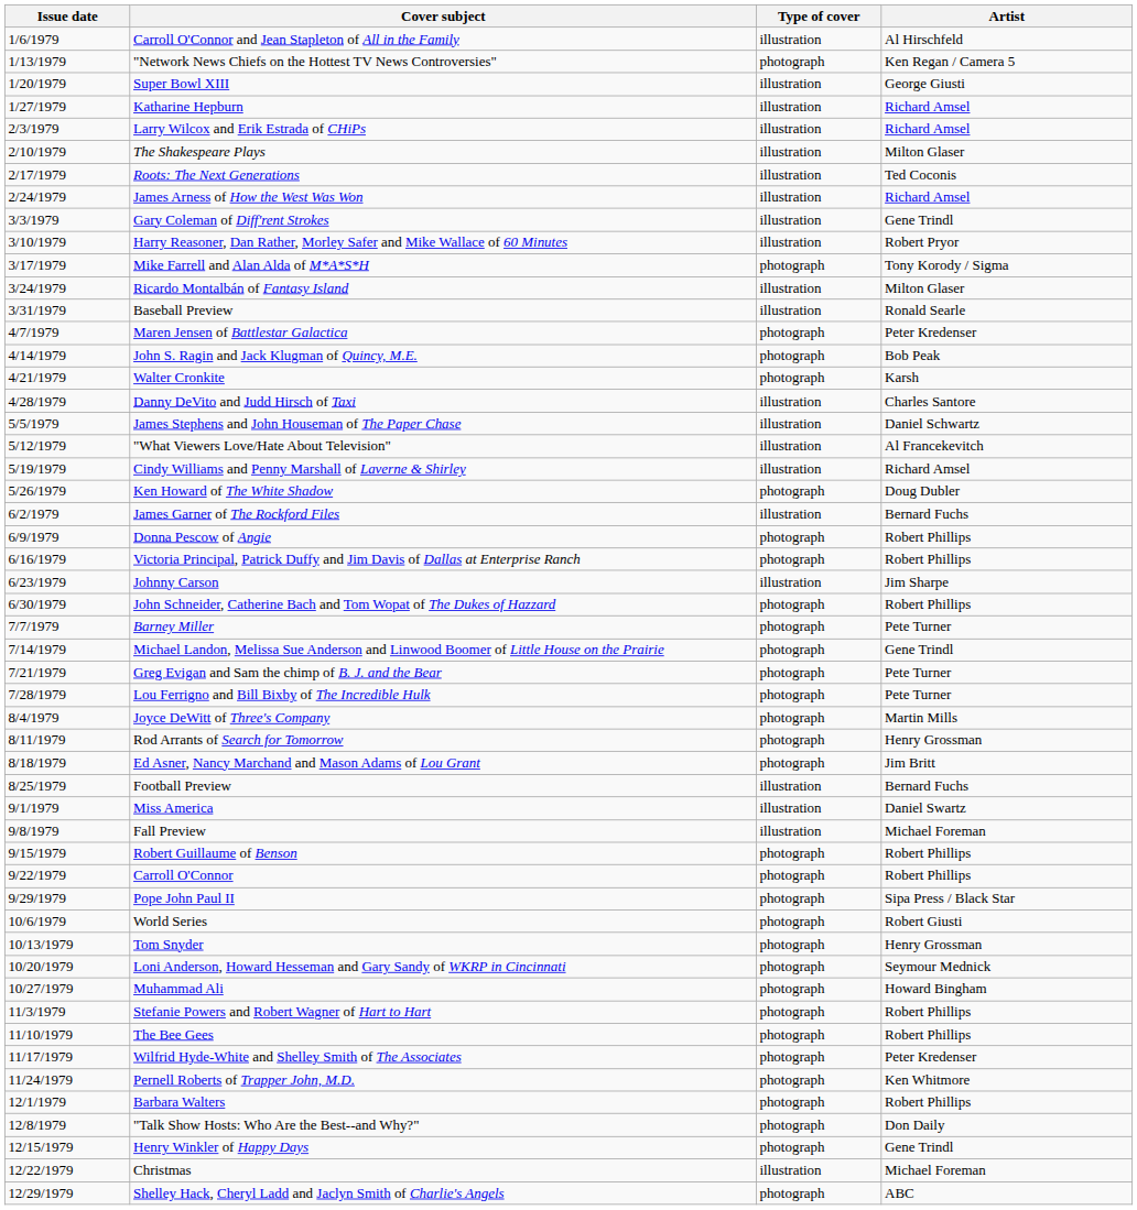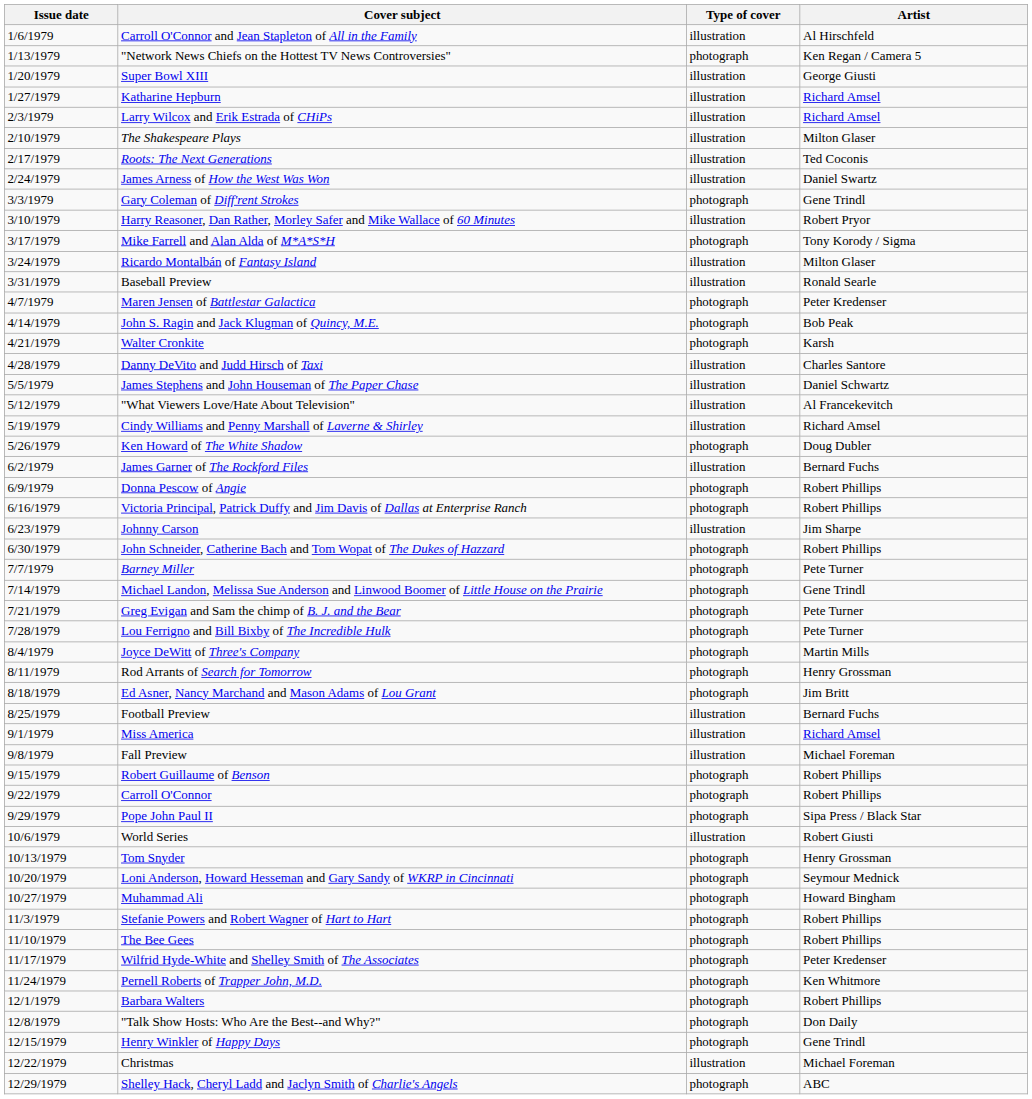James Arness of How the West Was Won | Artist: Richard Amsel -> Daniel Swartz
Gary Coleman of Diff'rent Strokes | Type of cover: illustration -> photograph
Miss America | Artist: Daniel Swartz -> Richard Amsel
World Series | Type of cover: photograph -> illustration
